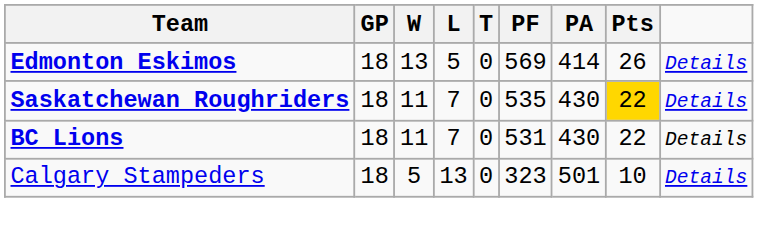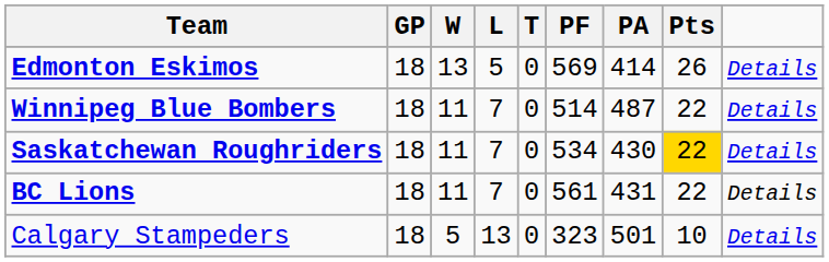+ row: Winnipeg Blue Bombers | 18 | 11 | 7 | 0 | 514 | 487 | 22 | Details
Saskatchewan Roughriders | PF: 535 -> 534
BC Lions | PF: 531 -> 561
BC Lions | PA: 430 -> 431
